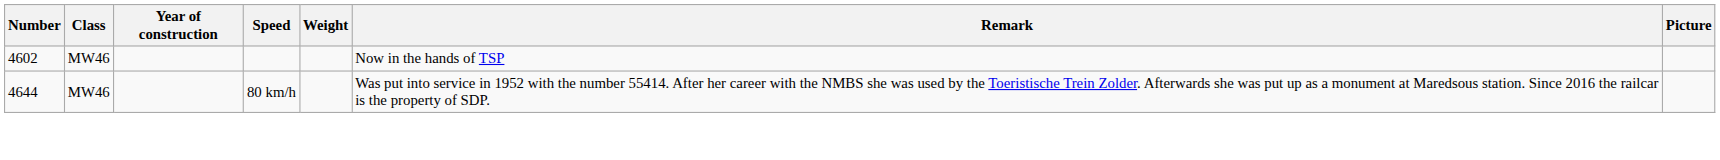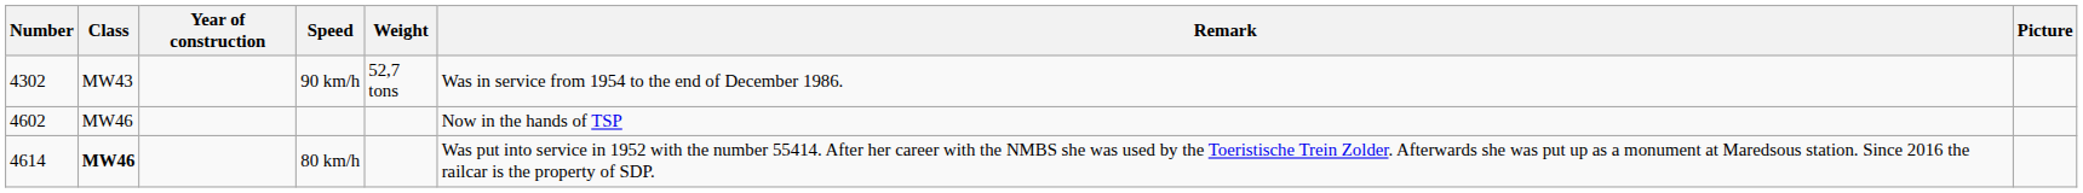+ row: 4302 | MW43 | 90 km/h | 52,7 tons | Was in service from 1954 to the end of December 1986.
80 km/h | Number: 4644 -> 4614
80 km/h | Class: normal -> bold
